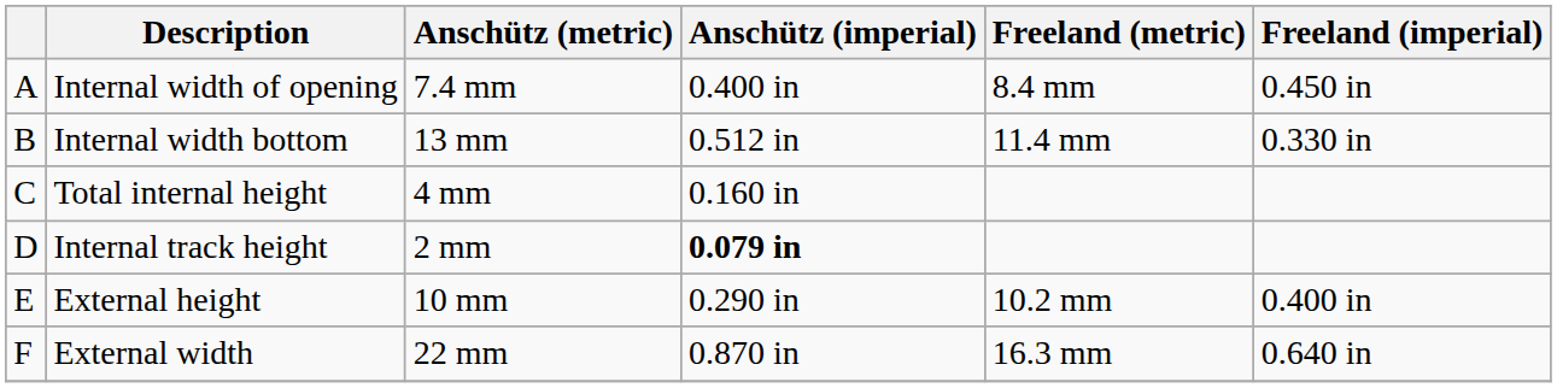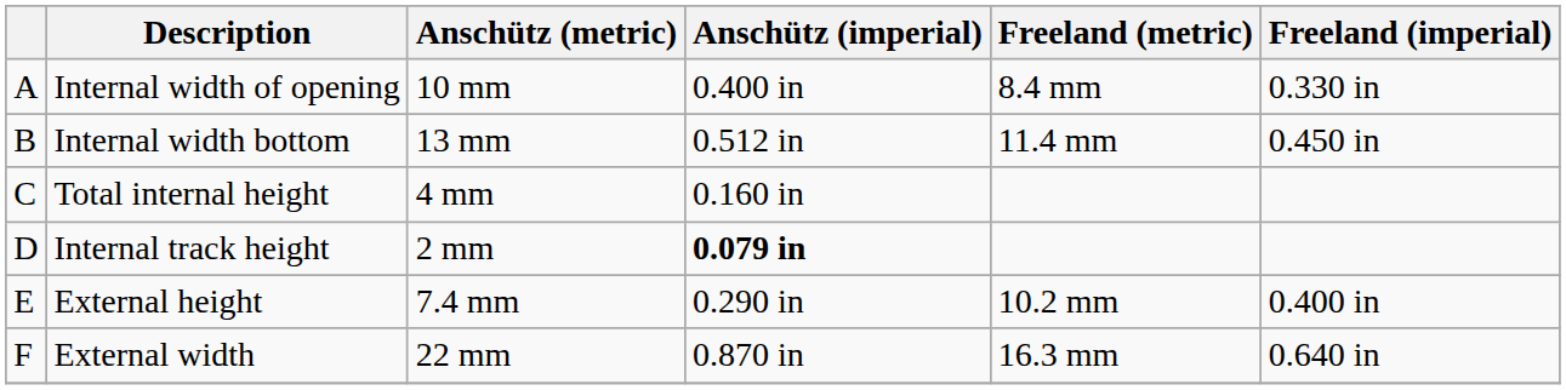Internal width of opening | Anschütz (metric): 7.4 mm -> 10 mm
Internal width of opening | Freeland (imperial): 0.450 in -> 0.330 in
Internal width bottom | Freeland (imperial): 0.330 in -> 0.450 in
External height | Anschütz (metric): 10 mm -> 7.4 mm
